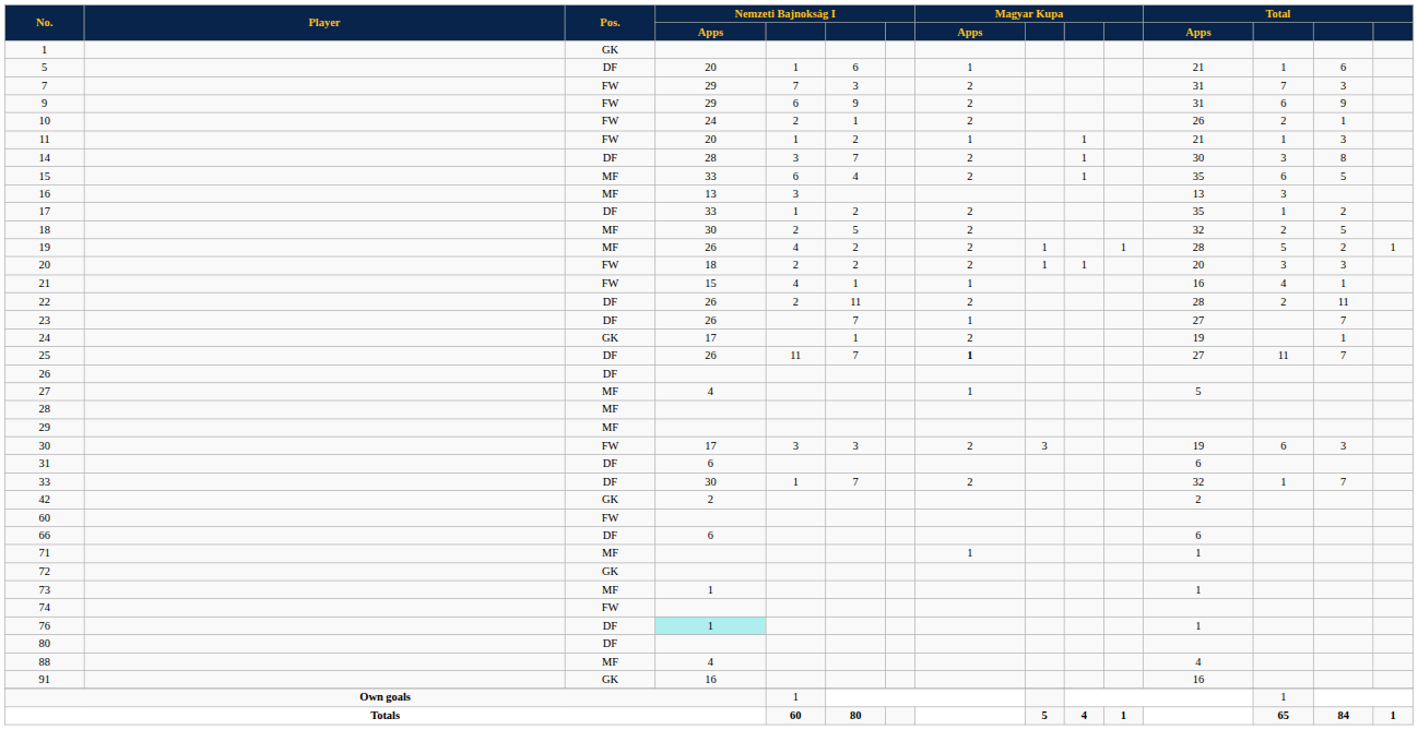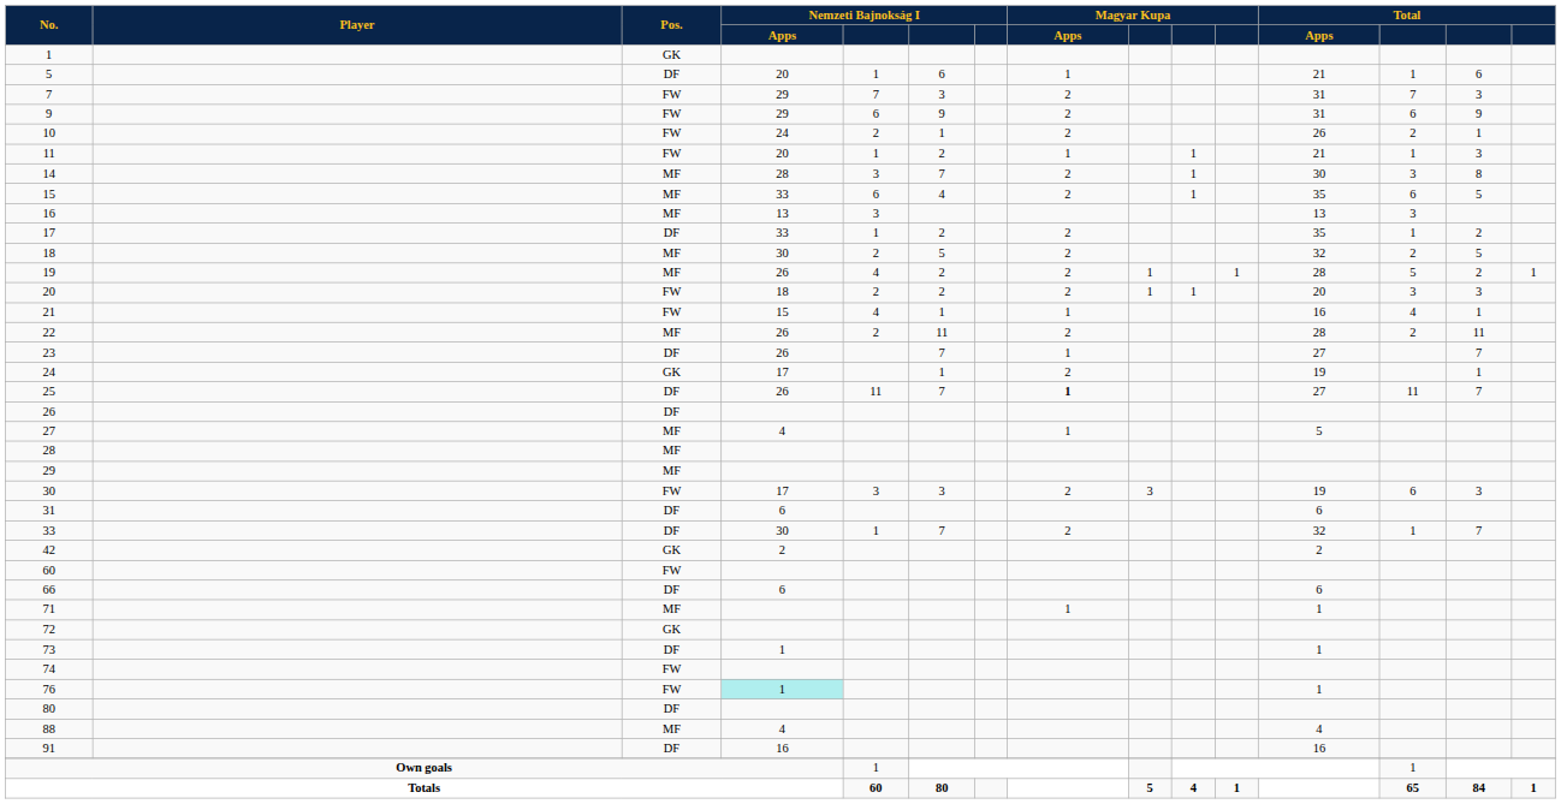14 | Pos.: DF -> MF
22 | Pos.: DF -> MF
73 | Pos.: MF -> DF
76 | Pos.: DF -> FW
91 | Pos.: GK -> DF
